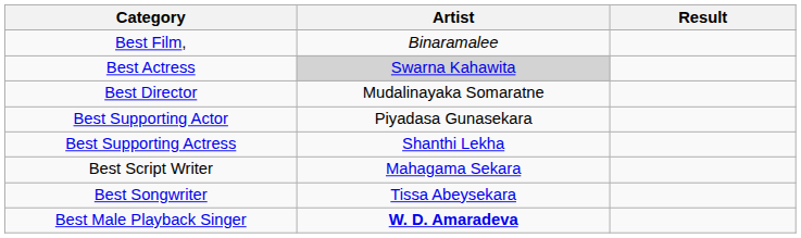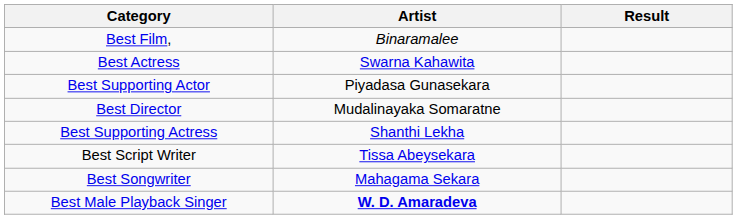Best Actress | Artist: lightgrey background -> no background
rows swapped: Best Director <-> Best Supporting Actor
Best Script Writer | Artist: Mahagama Sekara -> Tissa Abeysekara
Best Songwriter | Artist: Tissa Abeysekara -> Mahagama Sekara
